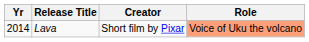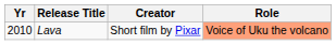Lava | Yr: 2014 -> 2010
